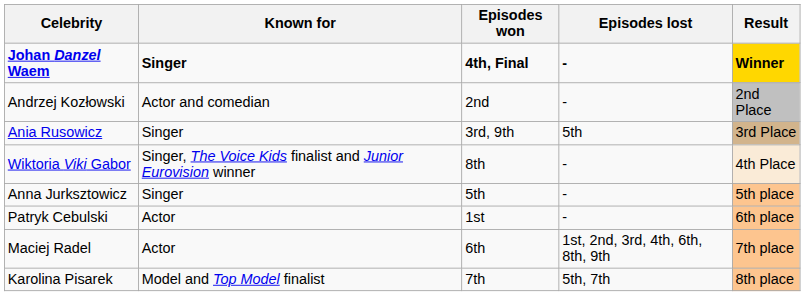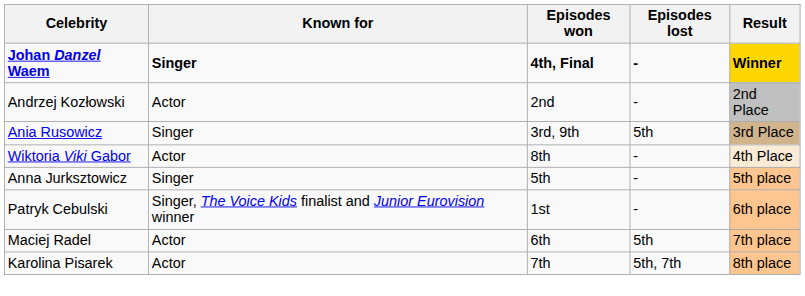Andrzej Kozłowski | Known for: Actor and comedian -> Actor
Wiktoria Viki Gabor | Known for: Singer, The Voice Kids finalist and Junior Eurovision winner -> Actor
Patryk Cebulski | Known for: Actor -> Singer, The Voice Kids finalist and Junior Eurovision winner
Maciej Radel | Episodes lost: 1st, 2nd, 3rd, 4th, 6th, 8th, 9th -> 5th
Karolina Pisarek | Known for: Model and Top Model finalist -> Actor
